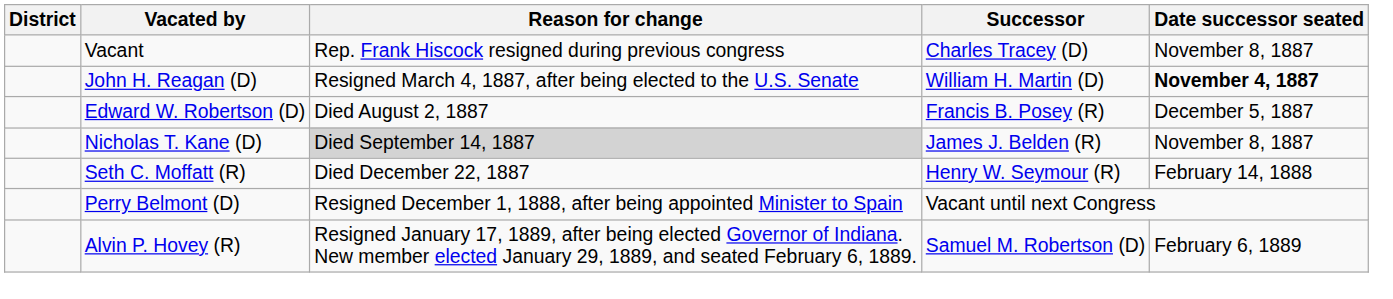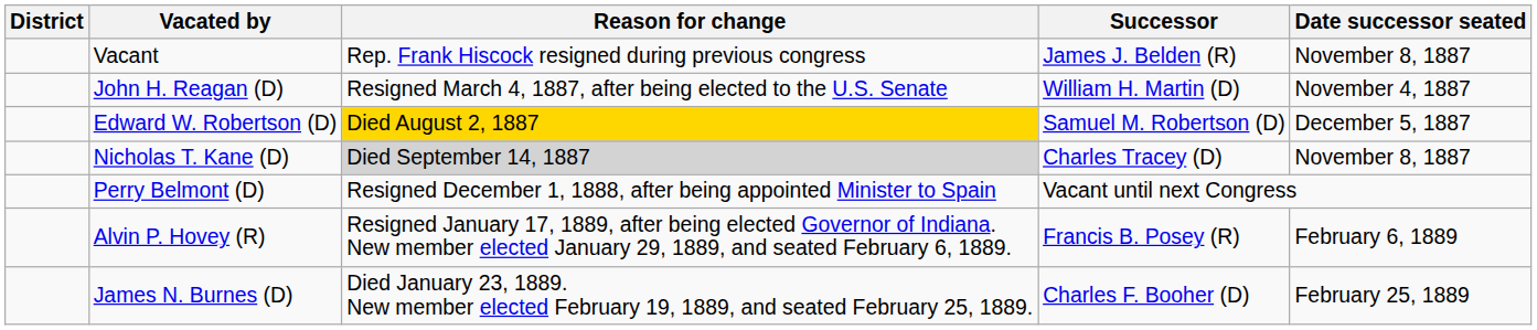Vacant | Successor: Charles Tracey (D) -> James J. Belden (R)
John H. Reagan (D) | Date successor seated: bold -> normal
Edward W. Robertson (D) | Reason for change: no background -> gold background
Edward W. Robertson (D) | Successor: Francis B. Posey (R) -> Samuel M. Robertson (D)
Nicholas T. Kane (D) | Successor: James J. Belden (R) -> Charles Tracey (D)
- row: Seth C. Moffatt (R) | Died December 22, 1887 | Henry W. Seymour (R) | February 14, 1888
Alvin P. Hovey (R) | Successor: Samuel M. Robertson (D) -> Francis B. Posey (R)
+ row: James N. Burnes (D) | Died January 23, 1889. New member elected February 19, 1889, and seated February 25, 1889. | Charles F. Booher (D) | February 25, 1889
